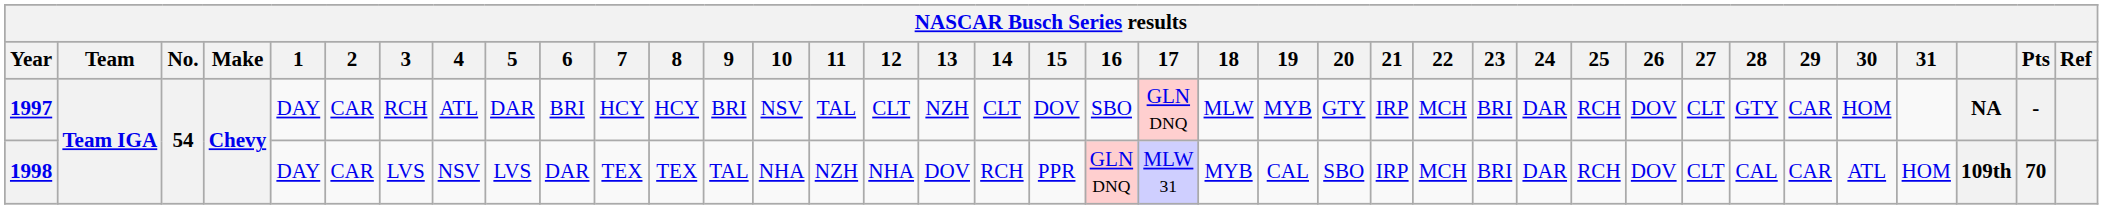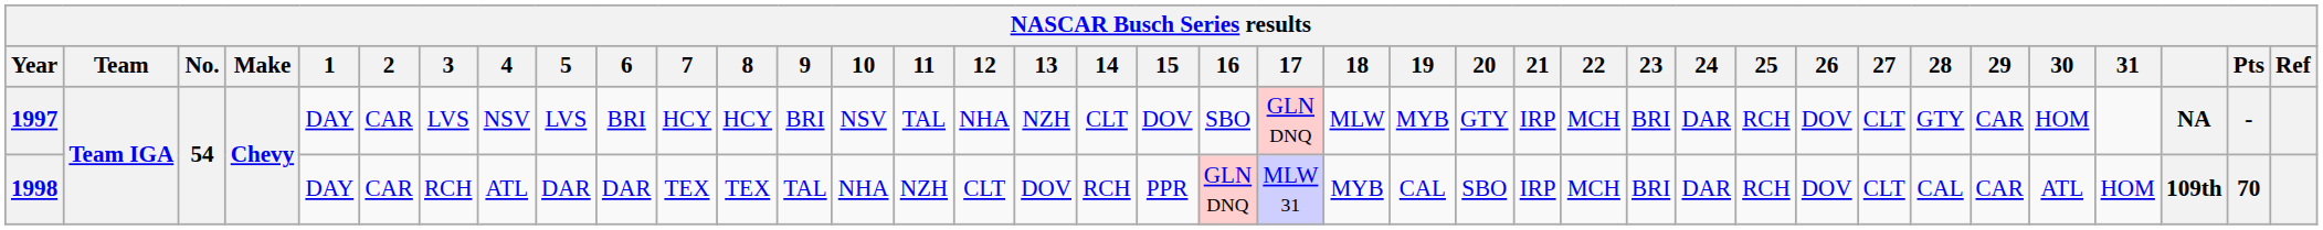1997 | 3: RCH -> LVS
1997 | 4: ATL -> NSV
1997 | 5: DAR -> LVS
1997 | 12: CLT -> NHA
1998 | 3: LVS -> RCH
1998 | 4: NSV -> ATL
1998 | 5: LVS -> DAR
1998 | 12: NHA -> CLT
